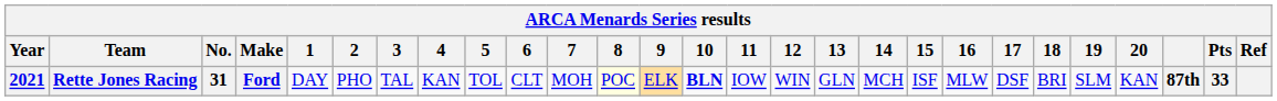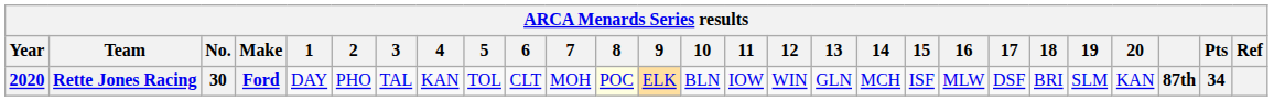Rette Jones Racing | Year: 2021 -> 2020
Rette Jones Racing | No.: 31 -> 30
Rette Jones Racing | 10: bold -> normal
Rette Jones Racing | Pts: 33 -> 34
